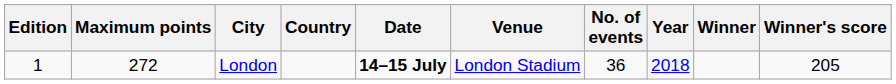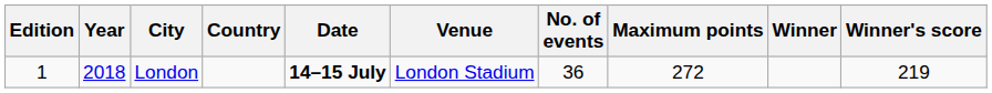columns swapped: Year <-> Maximum points
London | Winner's score: 205 -> 219
